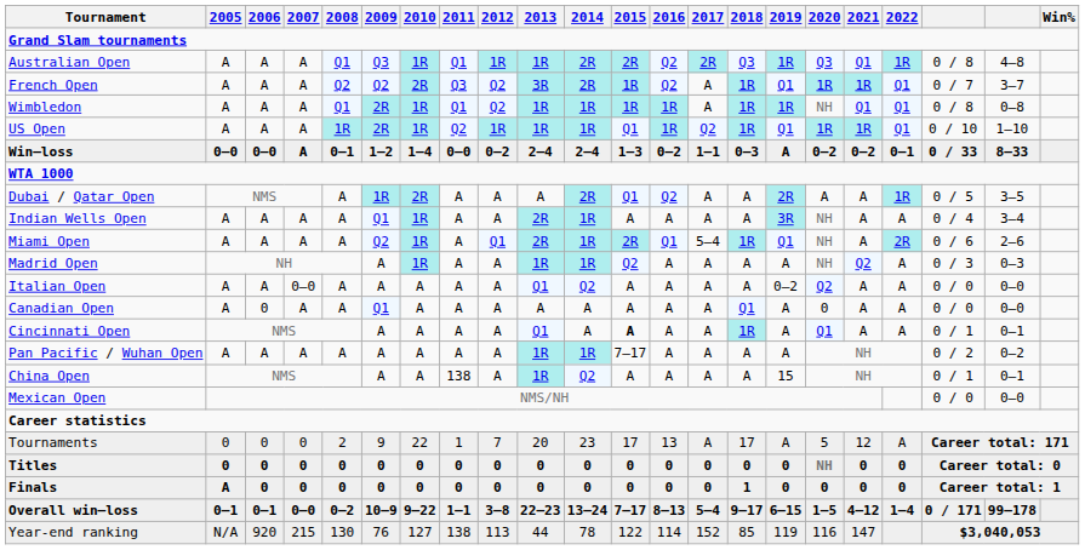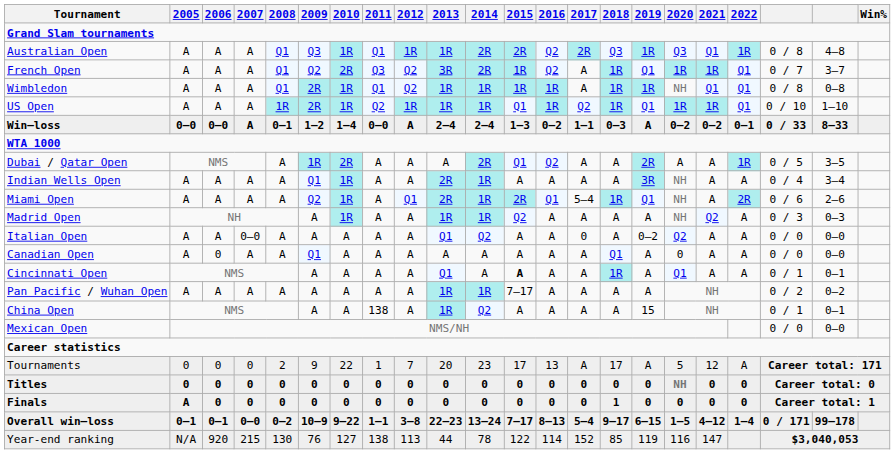French Open | 2008: Q2 -> Q1
Win–loss | 2012: 0–2 -> A
Italian Open | 2017: A -> 0
